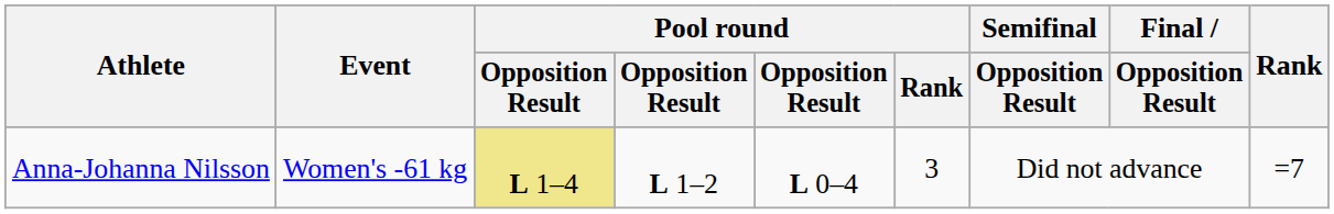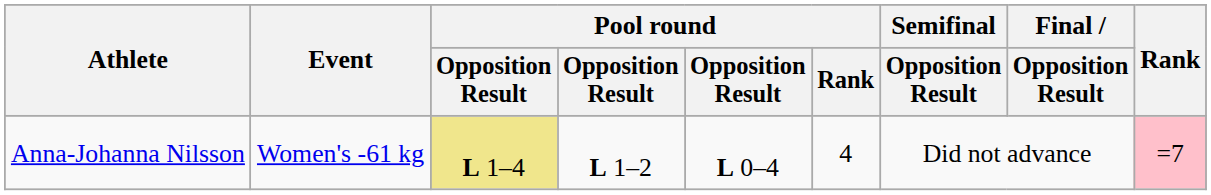Anna-Johanna Nilsson | Pool round / Rank: 3 -> 4
Anna-Johanna Nilsson | Rank: no background -> pink background
